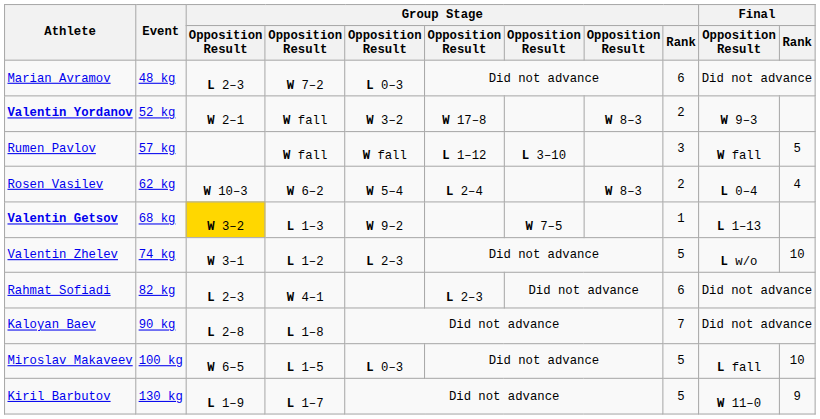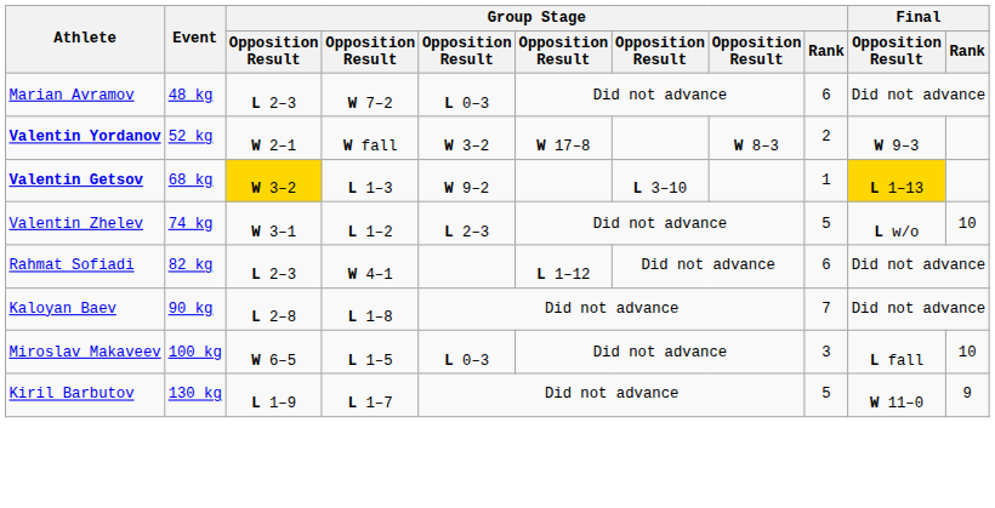- row: Rumen Pavlov | 57 kg | W fall | W fall | L 1–12 | L 3–10 | 3 | W fall | 5
- row: Rosen Vasilev | 62 kg | W 10–3 | W 6–2 | W 5–4 | L 2–4 | W 8–3 | 2 | L 0–4 | 4
Valentin Getsov | column 7: W 7–5 -> L 3–10
Valentin Getsov | Final / Opposition Result: no background -> gold background
Rahmat Sofiadi | column 6: L 2–3 -> L 1–12
Miroslav Makaveev | Group Stage / Rank: 5 -> 3
